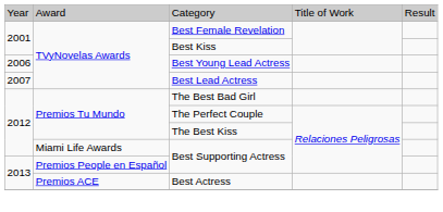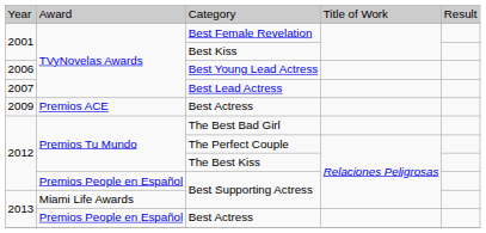+ row: 2009 | Premios ACE | Best Actress
2012 / Best Supporting Actress | column 2: Miami Life Awards -> Premios People en Español
2013 / Best Supporting Actress | column 2: Premios People en Español -> Miami Life Awards
2013 / Best Actress | column 2: Premios ACE -> Premios People en Español
